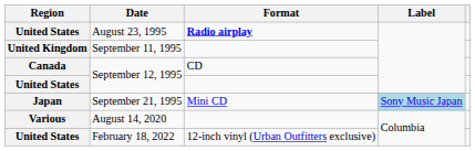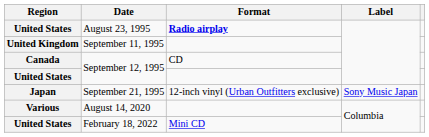September 21, 1995 | Format: Mini CD -> 12-inch vinyl (Urban Outfitters exclusive)
September 21, 1995 | Label: lightblue background -> no background
February 18, 2022 | Format: 12-inch vinyl (Urban Outfitters exclusive) -> Mini CD
